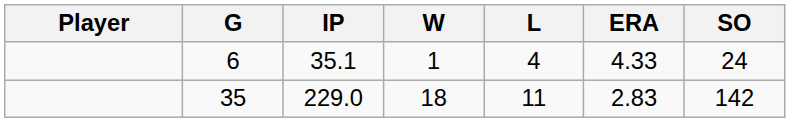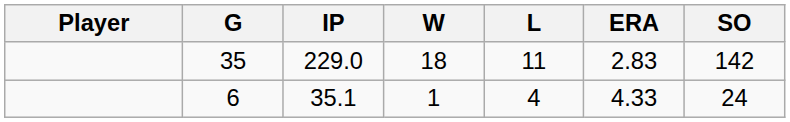rows swapped: 35 <-> 6
